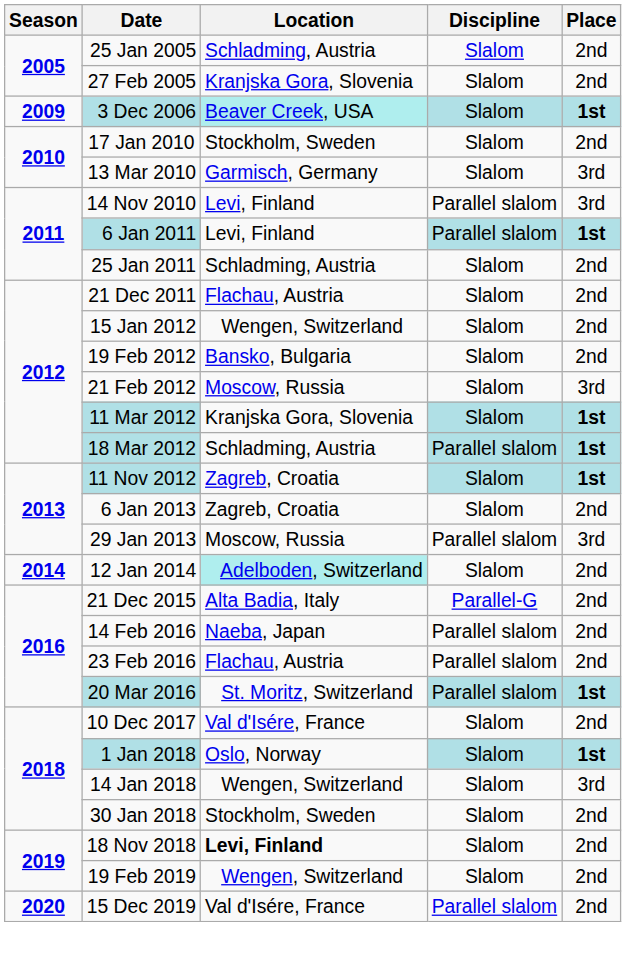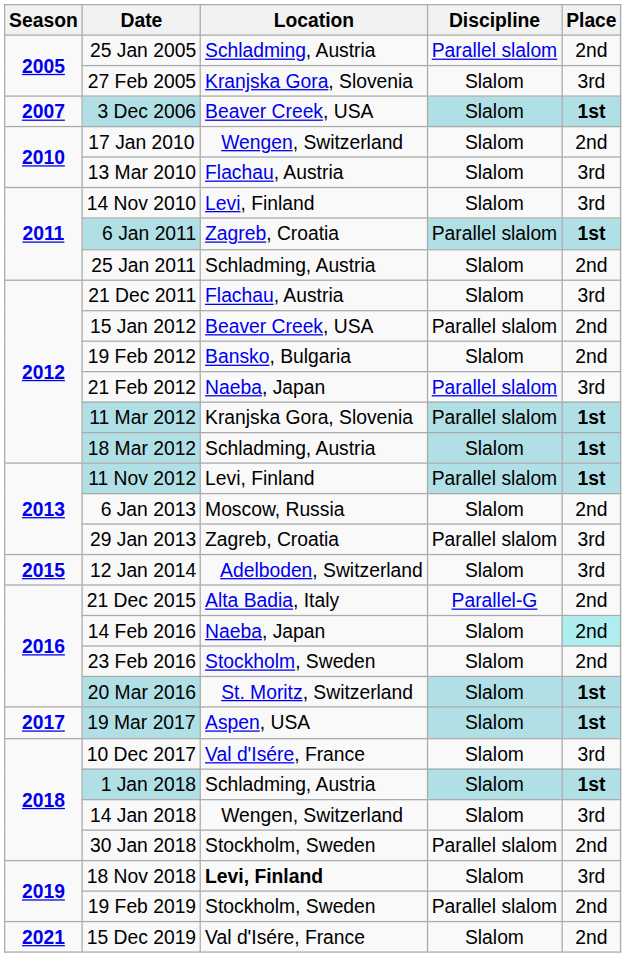25 Jan 2005 | Discipline: Slalom -> Parallel slalom
27 Feb 2005 | Place: 2nd -> 3rd
3 Dec 2006 | Season: 2009 -> 2007
3 Dec 2006 | Location: paleturquoise background -> no background
17 Jan 2010 | Location: Stockholm, Sweden -> Wengen, Switzerland
13 Mar 2010 | Location: Garmisch, Germany -> Flachau, Austria
14 Nov 2010 | Discipline: Parallel slalom -> Slalom
6 Jan 2011 | Location: Levi, Finland -> Zagreb, Croatia
21 Dec 2011 | Place: 2nd -> 3rd
15 Jan 2012 | Location: Wengen, Switzerland -> Beaver Creek, USA
15 Jan 2012 | Discipline: Slalom -> Parallel slalom
21 Feb 2012 | Location: Moscow, Russia -> Naeba, Japan
21 Feb 2012 | Discipline: Slalom -> Parallel slalom
11 Mar 2012 | Discipline: Slalom -> Parallel slalom
18 Mar 2012 | Discipline: Parallel slalom -> Slalom
11 Nov 2012 | Location: Zagreb, Croatia -> Levi, Finland
11 Nov 2012 | Discipline: Slalom -> Parallel slalom
6 Jan 2013 | Location: Zagreb, Croatia -> Moscow, Russia
29 Jan 2013 | Location: Moscow, Russia -> Zagreb, Croatia
12 Jan 2014 | Season: 2014 -> 2015
12 Jan 2014 | Location: paleturquoise background -> no background
12 Jan 2014 | Place: 2nd -> 3rd
14 Feb 2016 | Discipline: Parallel slalom -> Slalom
14 Feb 2016 | Place: no background -> paleturquoise background
23 Feb 2016 | Location: Flachau, Austria -> Stockholm, Sweden
23 Feb 2016 | Discipline: Parallel slalom -> Slalom
20 Mar 2016 | Discipline: Parallel slalom -> Slalom
+ row: 2017 | 19 Mar 2017 | Aspen, USA | Slalom | 1st
10 Dec 2017 | Place: 2nd -> 3rd
1 Jan 2018 | Location: Oslo, Norway -> Schladming, Austria
30 Jan 2018 | Discipline: Slalom -> Parallel slalom
18 Nov 2018 | Place: 2nd -> 3rd
19 Feb 2019 | Location: Wengen, Switzerland -> Stockholm, Sweden
19 Feb 2019 | Discipline: Slalom -> Parallel slalom
15 Dec 2019 | Season: 2020 -> 2021
15 Dec 2019 | Discipline: Parallel slalom -> Slalom
